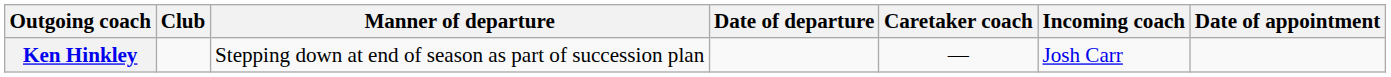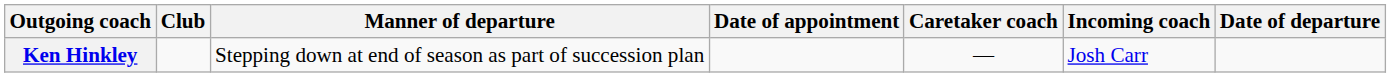columns swapped: Date of departure <-> Date of appointment
